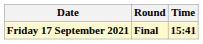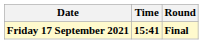columns swapped: Time <-> Round
